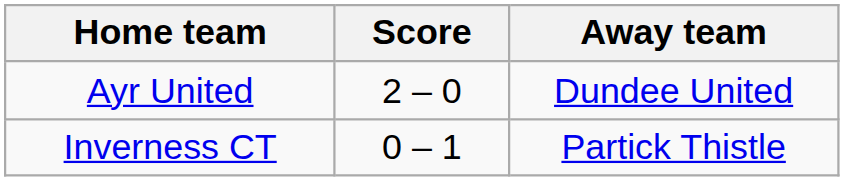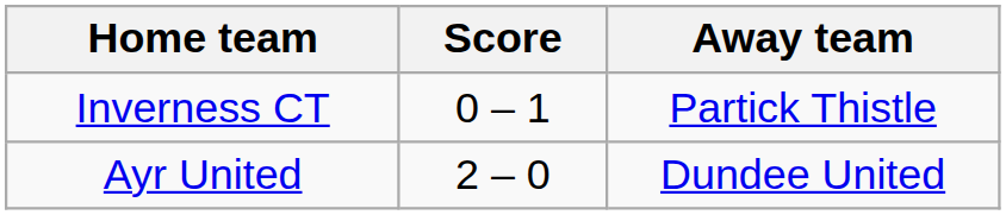rows swapped: Ayr United <-> Inverness CT
